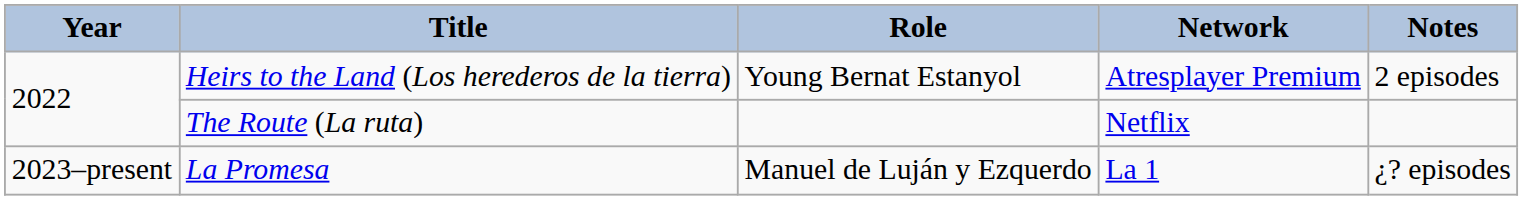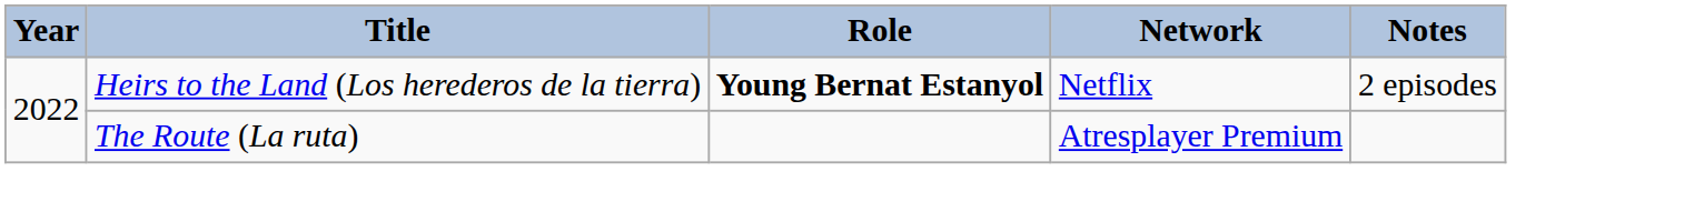Heirs to the Land (Los herederos de la tierra) | Role: normal -> bold
Heirs to the Land (Los herederos de la tierra) | Network: Atresplayer Premium -> Netflix
The Route (La ruta) | Network: Netflix -> Atresplayer Premium
- row: 2023–present | La Promesa | Manuel de Luján y Ezquerdo | La 1 | ¿? episodes
